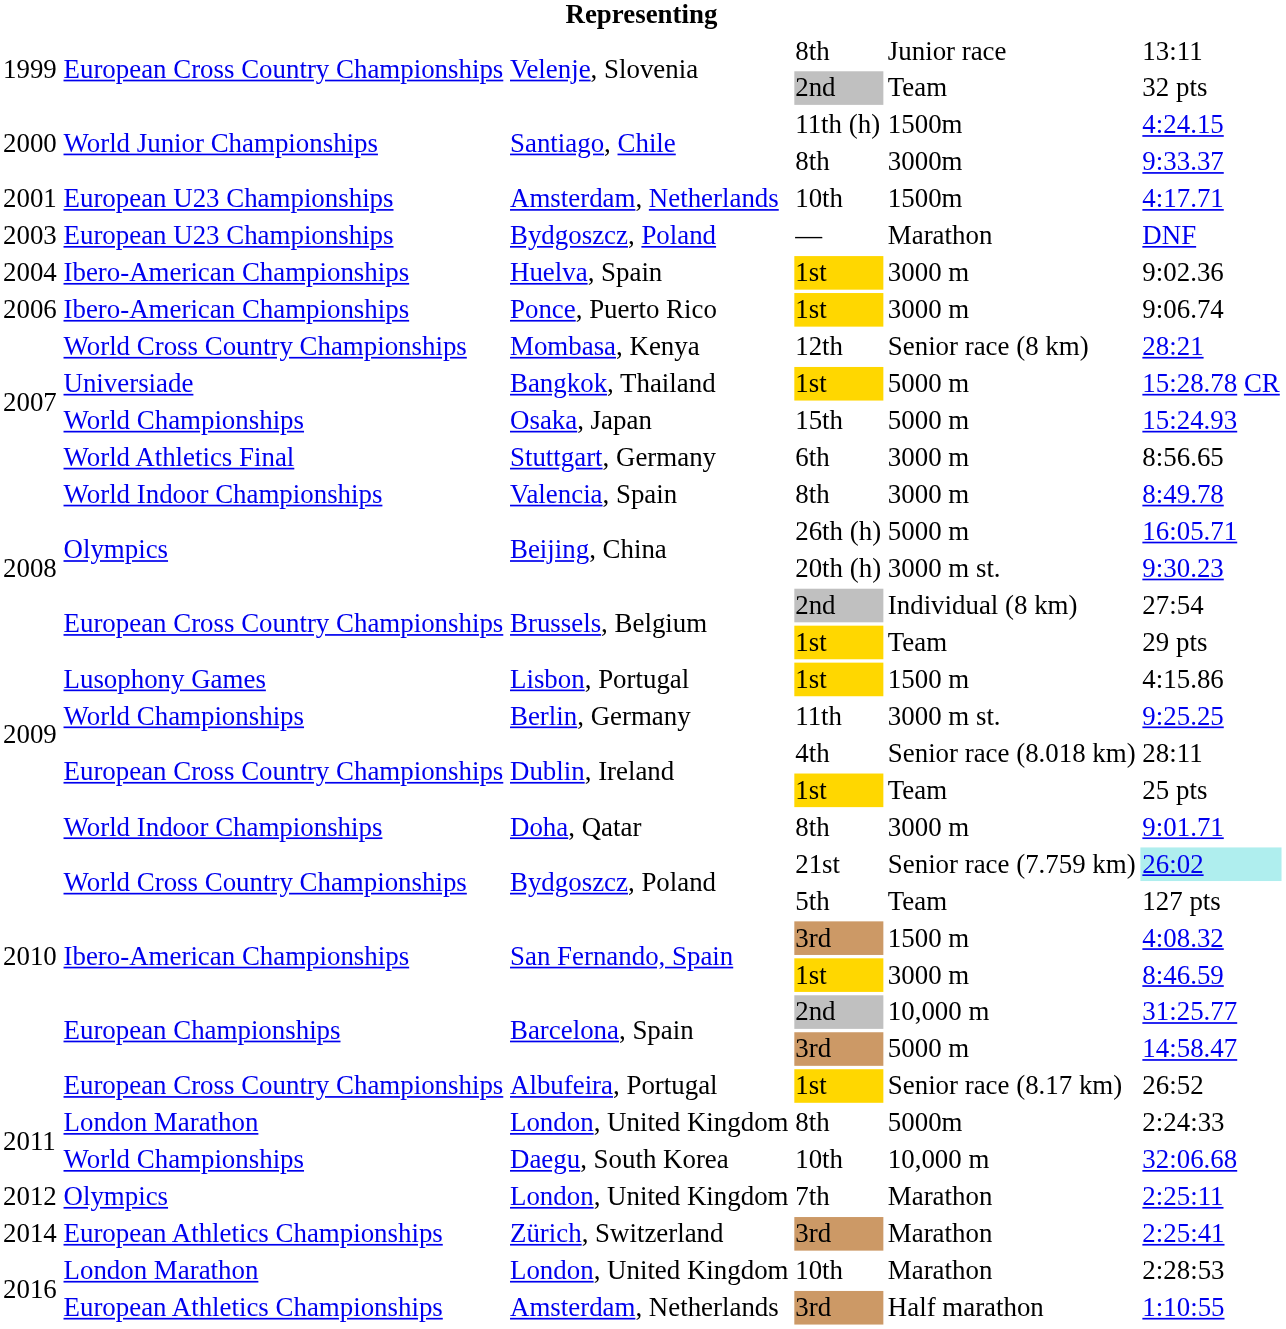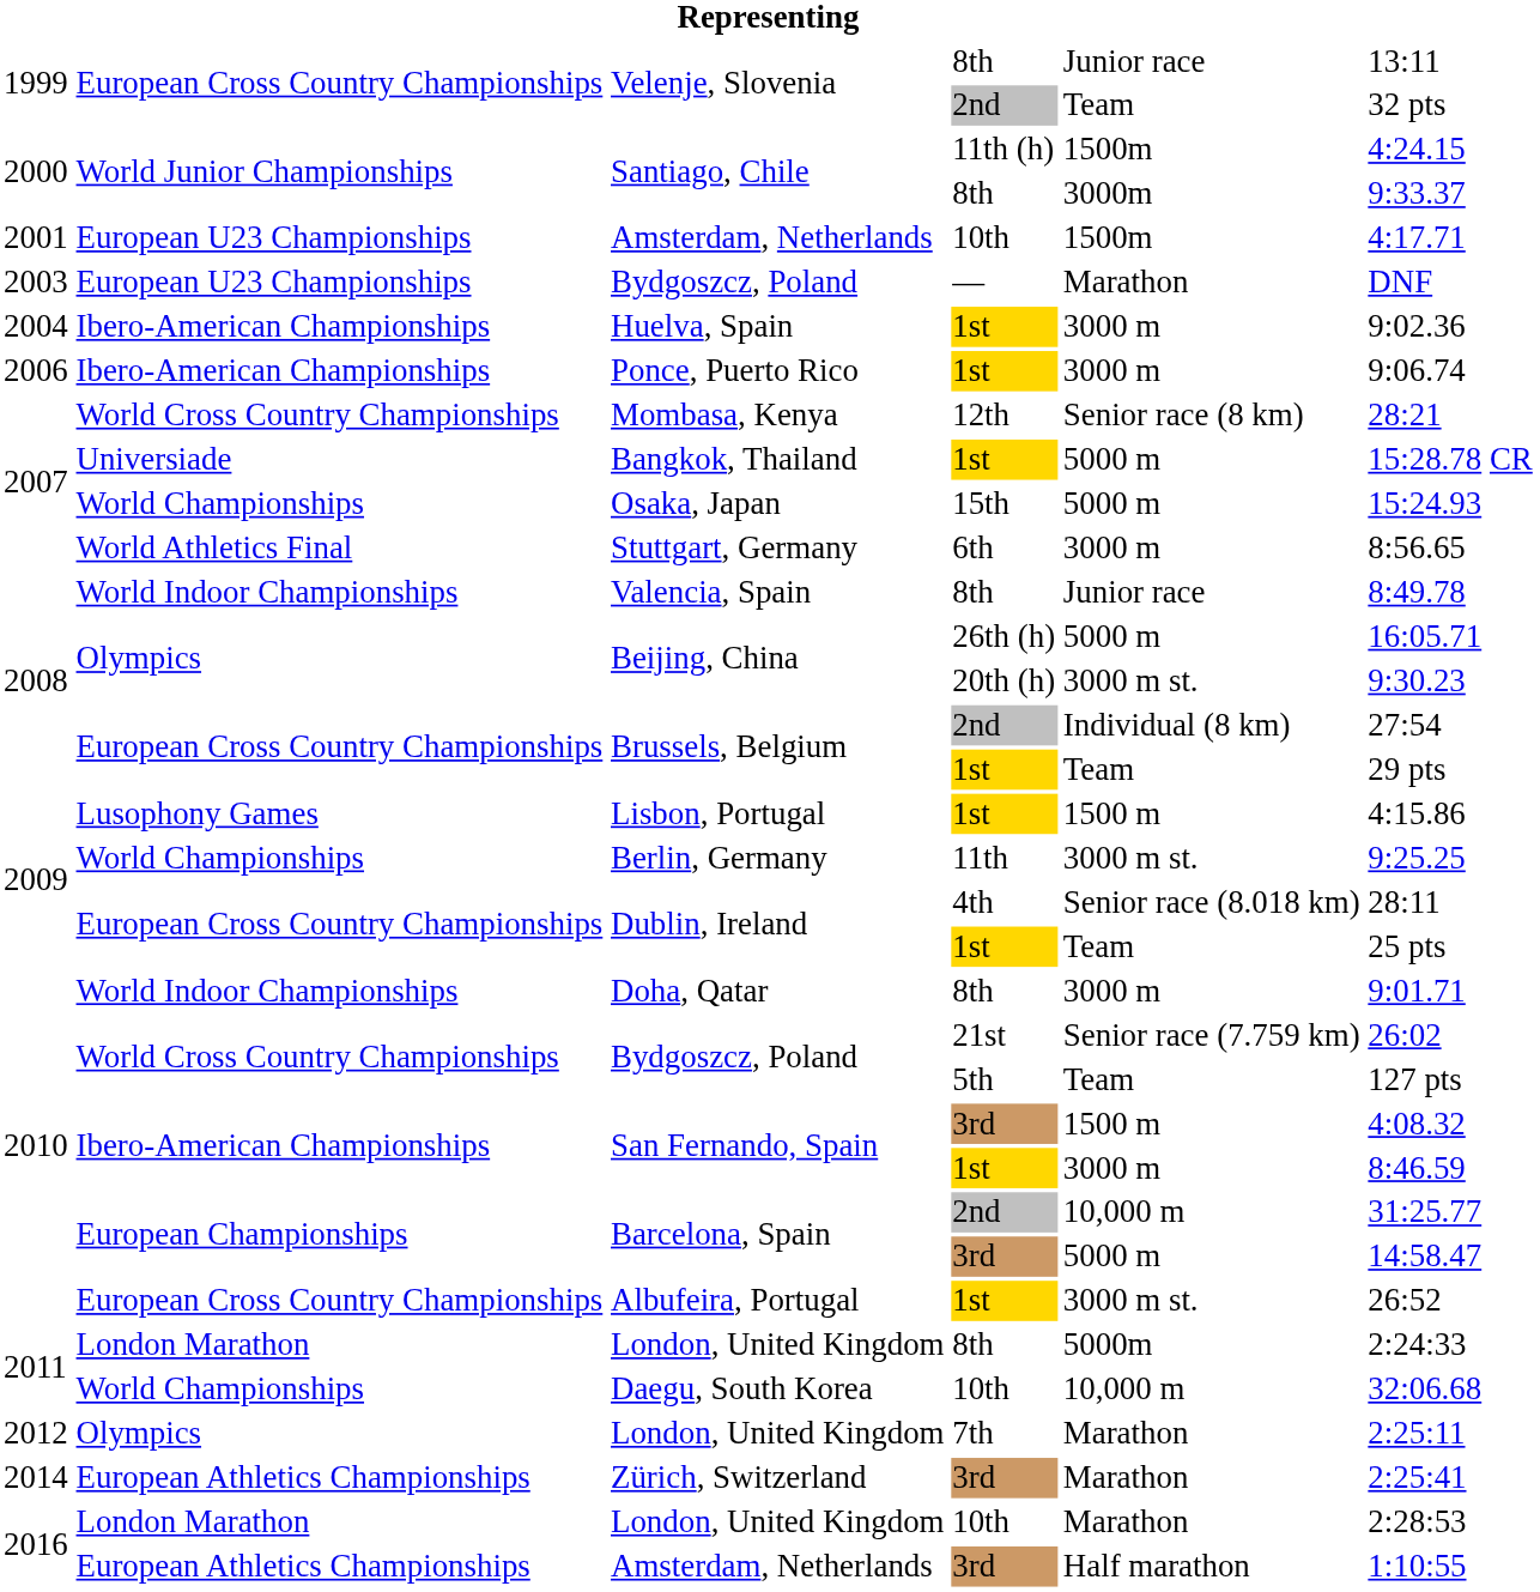Valencia, Spain | column 5: 3000 m -> Junior race
Bydgoszcz, Poland / 21st | column 6: paleturquoise background -> no background
Albufeira, Portugal | column 5: Senior race (8.17 km) -> 3000 m st.
